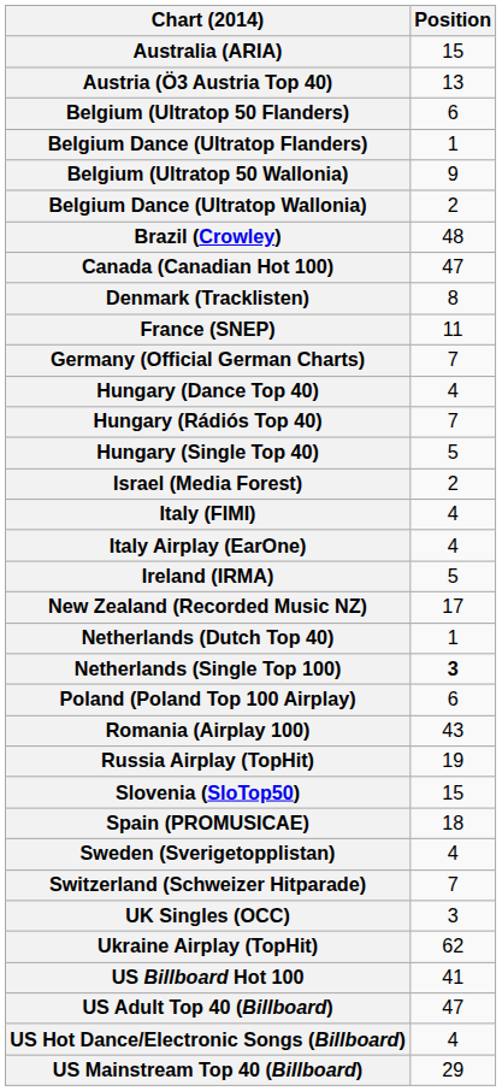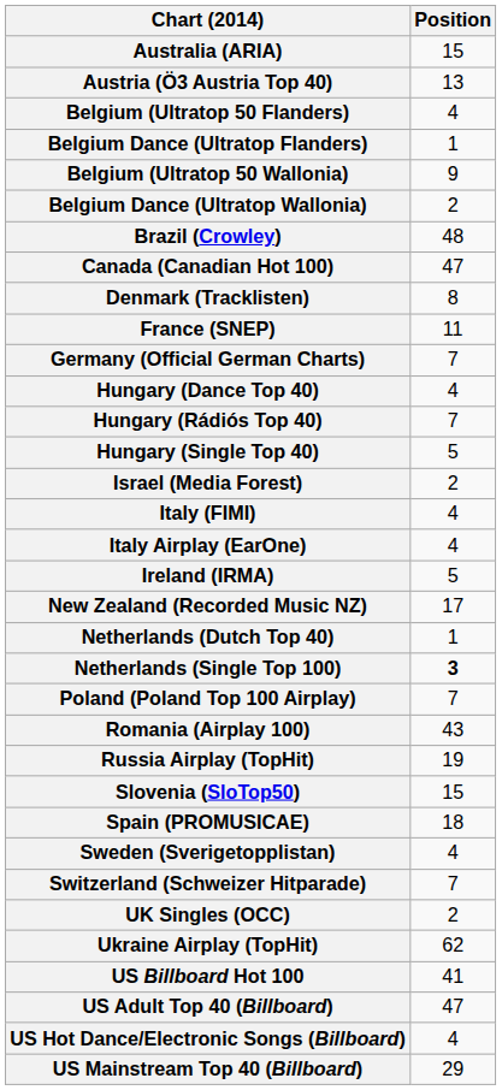Belgium (Ultratop 50 Flanders) | Position: 6 -> 4
Poland (Poland Top 100 Airplay) | Position: 6 -> 7
UK Singles (OCC) | Position: 3 -> 2
